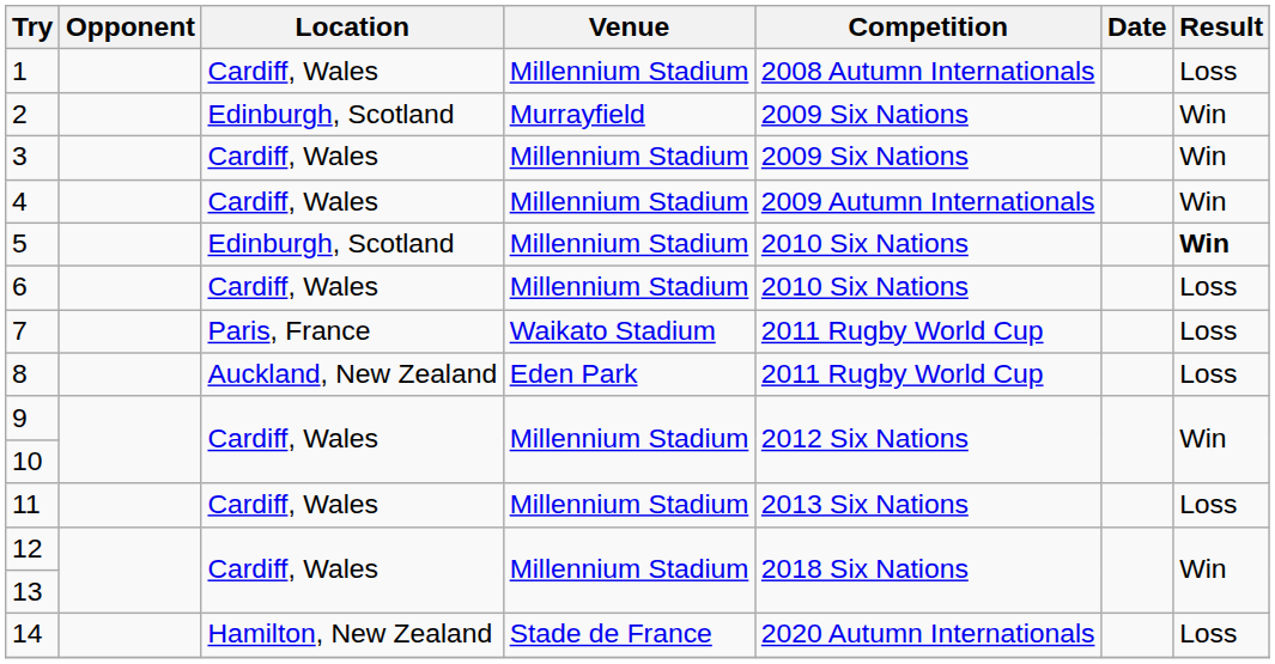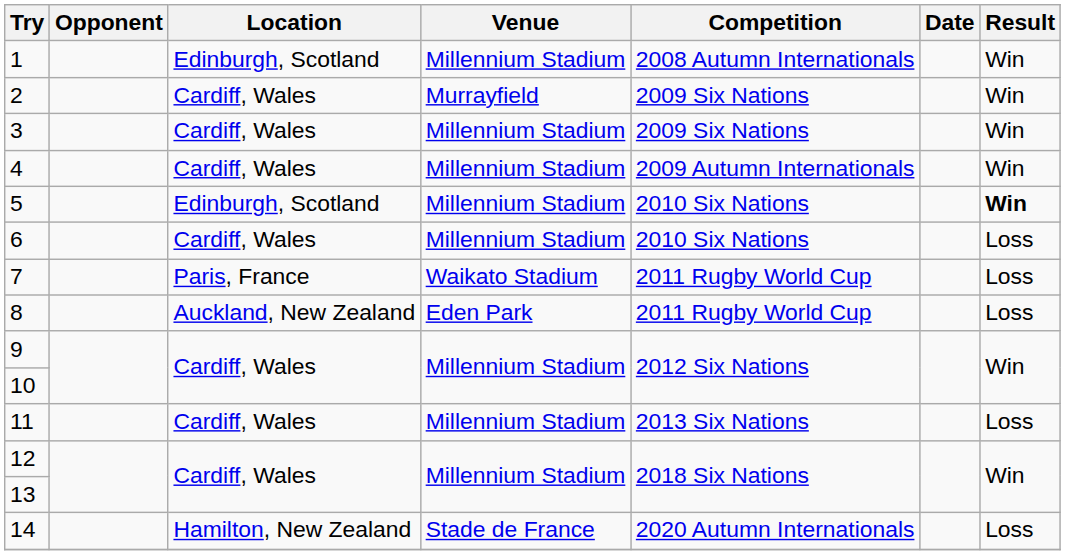1 | Location: Cardiff, Wales -> Edinburgh, Scotland
1 | Result: Loss -> Win
2 | Location: Edinburgh, Scotland -> Cardiff, Wales
